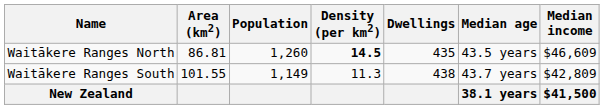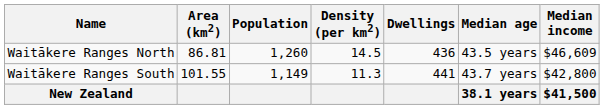Waitākere Ranges North | Density (per km2): bold -> normal
Waitākere Ranges North | Dwellings: 435 -> 436
Waitākere Ranges South | Dwellings: 438 -> 441
Waitākere Ranges South | Median income: $42,809 -> $42,800
